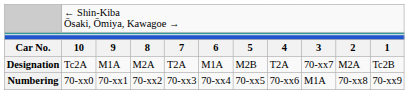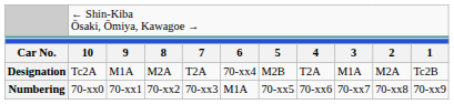Designation | column 6: M1A -> 70-xx4
Designation | column 9: 70-xx7 -> M1A
Numbering | column 6: 70-xx4 -> M1A
Numbering | column 9: M1A -> 70-xx7
